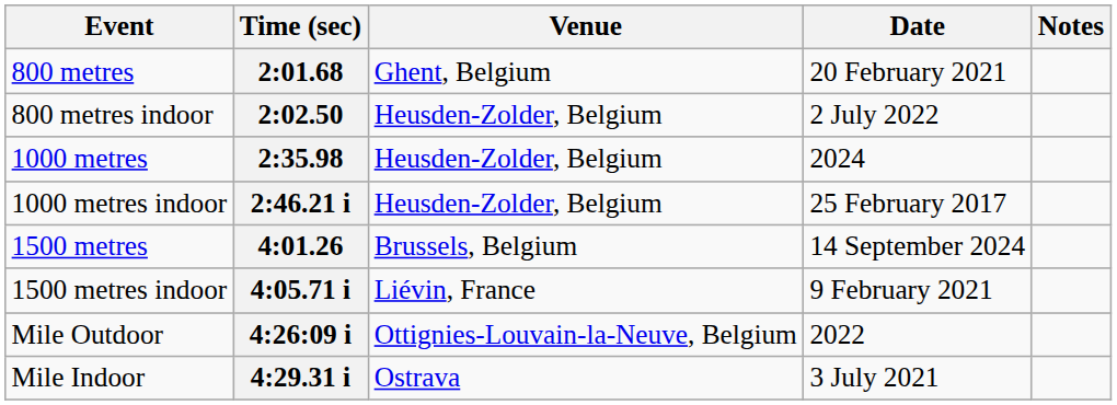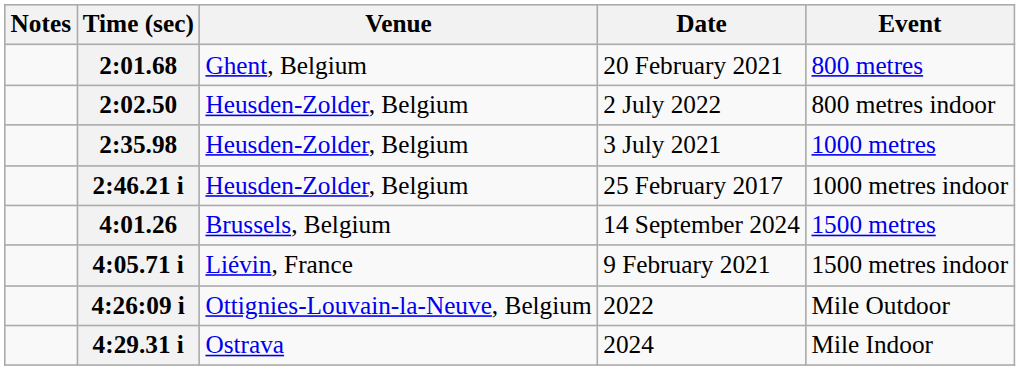columns swapped: Event <-> Notes
2:35.98 | Date: 2024 -> 3 July 2021
4:29.31 i | Date: 3 July 2021 -> 2024
